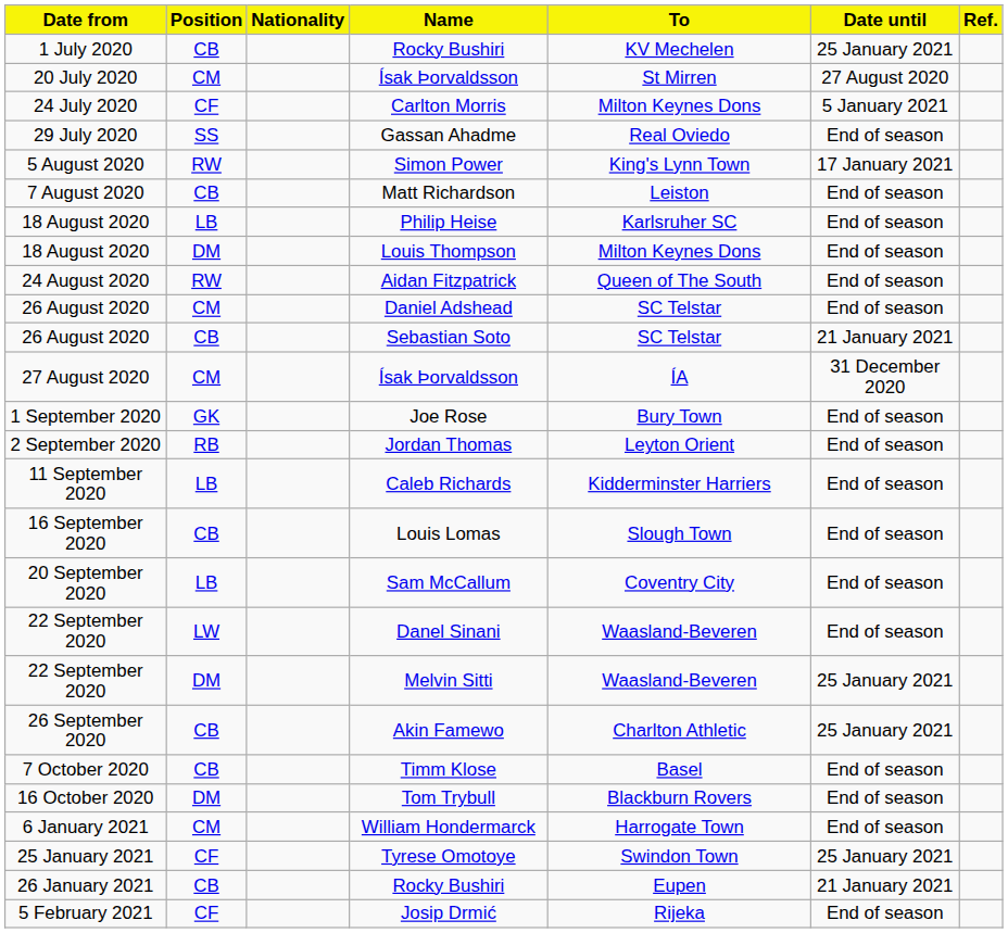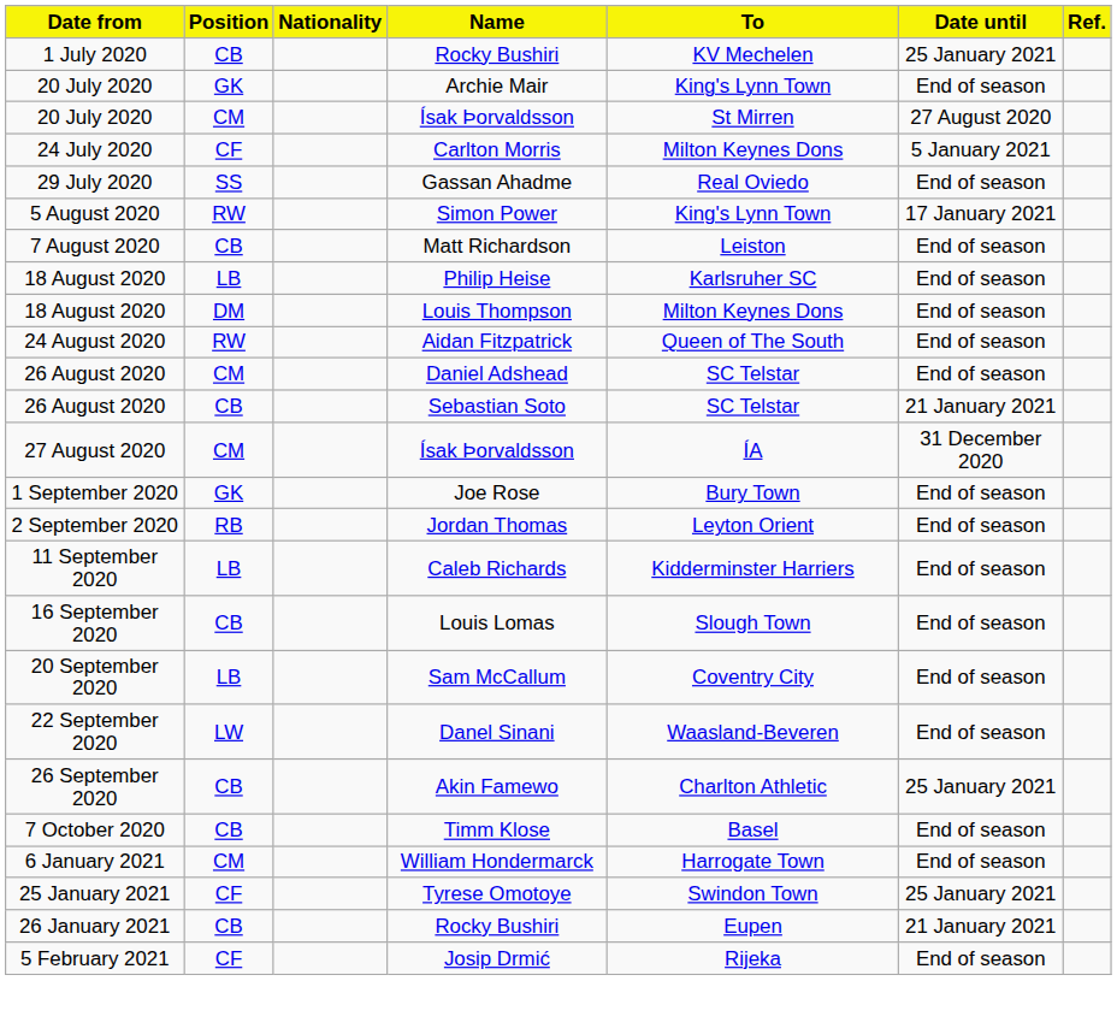+ row: 20 July 2020 | GK | Archie Mair | King's Lynn Town | End of season
- row: 22 September 2020 | DM | Melvin Sitti | Waasland-Beveren | 25 January 2021
- row: 16 October 2020 | DM | Tom Trybull | Blackburn Rovers | End of season
